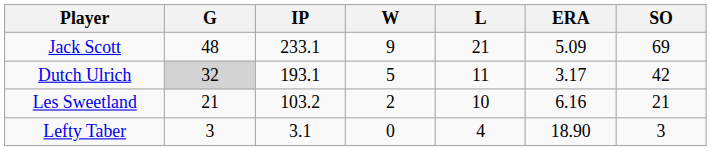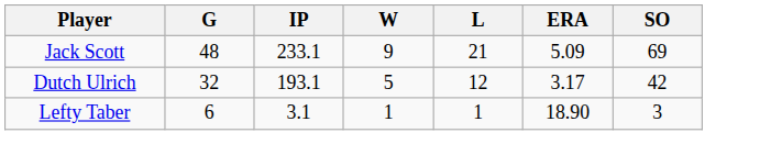Dutch Ulrich | G: lightgrey background -> no background
Dutch Ulrich | L: 11 -> 12
- row: Les Sweetland | 21 | 103.2 | 2 | 10 | 6.16 | 21
Lefty Taber | G: 3 -> 6
Lefty Taber | W: 0 -> 1
Lefty Taber | L: 4 -> 1
